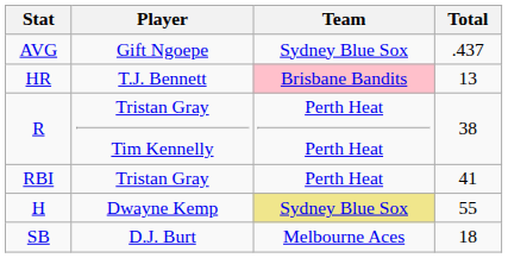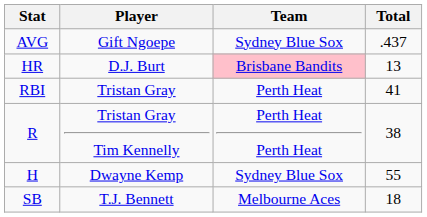HR | Player: T.J. Bennett -> D.J. Burt
rows swapped: RBI <-> R
H | Team: khaki background -> no background
SB | Player: D.J. Burt -> T.J. Bennett
